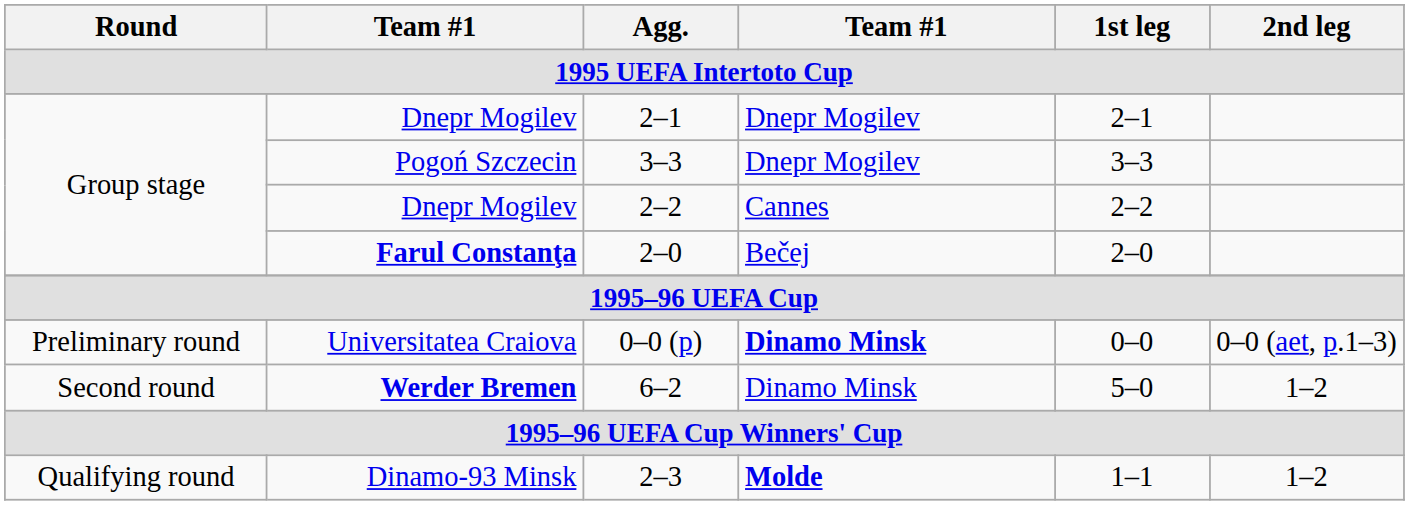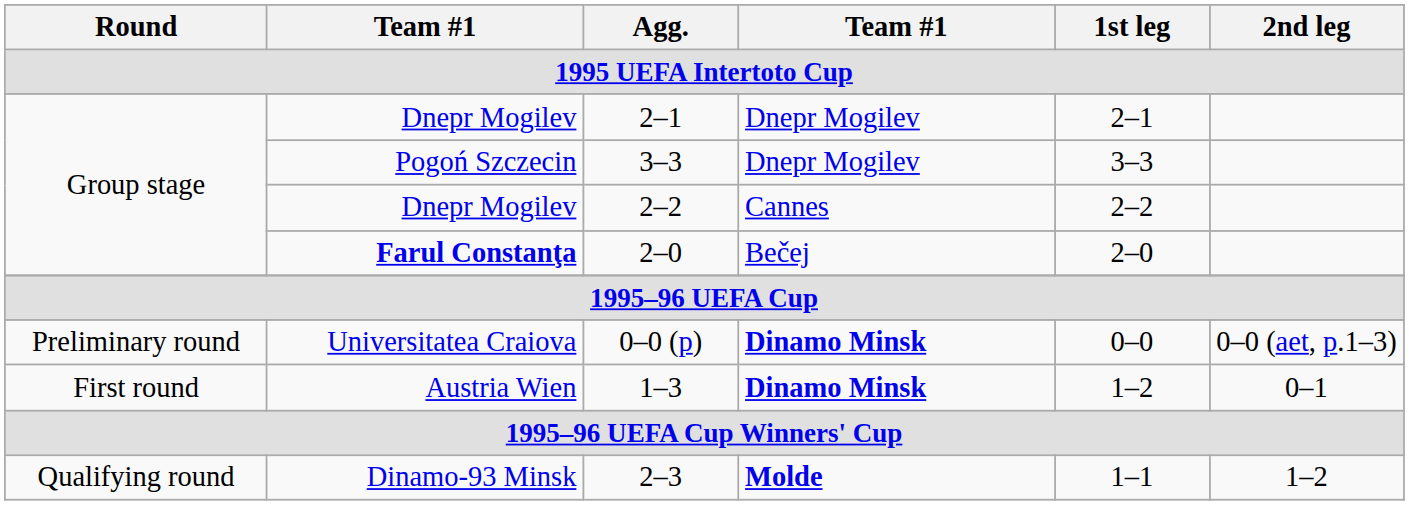+ row: First round | Austria Wien | 1–3 | Dinamo Minsk | 1–2 | 0–1
- row: Second round | Werder Bremen | 6–2 | Dinamo Minsk | 5–0 | 1–2
